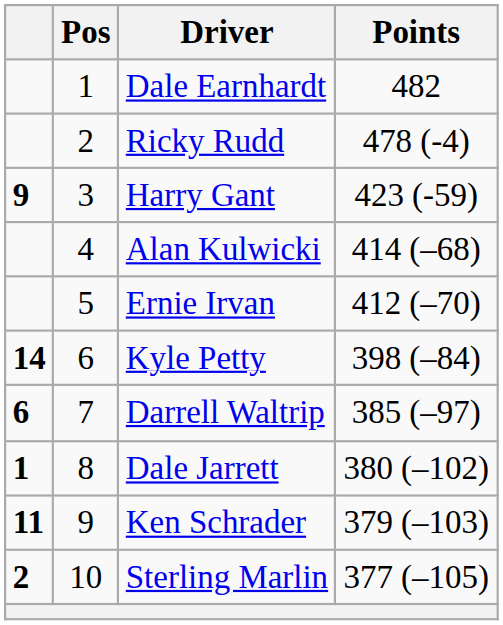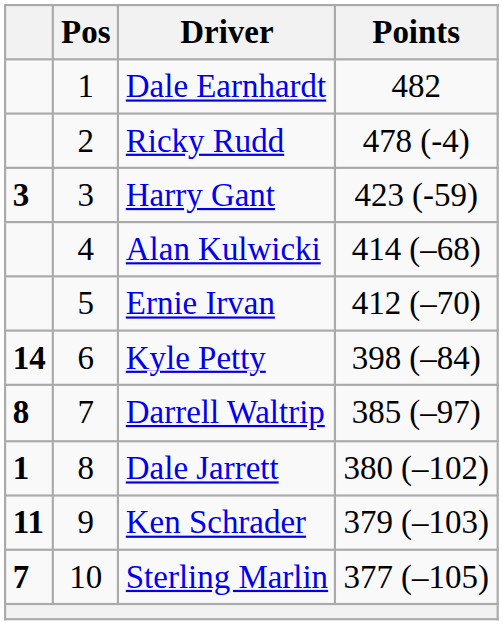Harry Gant | column 1: 9 -> 3
Darrell Waltrip | column 1: 6 -> 8
Sterling Marlin | column 1: 2 -> 7
